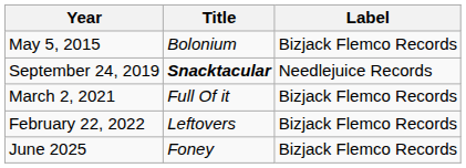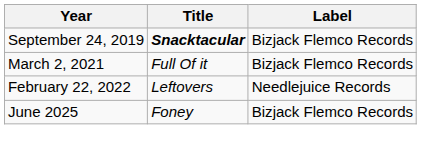- row: May 5, 2015 | Bolonium | Bizjack Flemco Records
September 24, 2019 | Label: Needlejuice Records -> Bizjack Flemco Records
February 22, 2022 | Label: Bizjack Flemco Records -> Needlejuice Records
